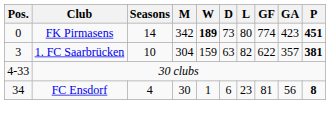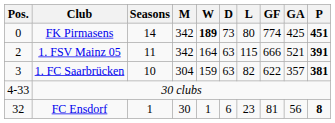FK Pirmasens | GA: 423 -> 425
+ row: 2 | 1. FSV Mainz 05 | 11 | 342 | 164 | 63 | 115 | 666 | 521 | 391
FC Ensdorf | Pos.: 34 -> 32
FC Ensdorf | Seasons: 4 -> 1
